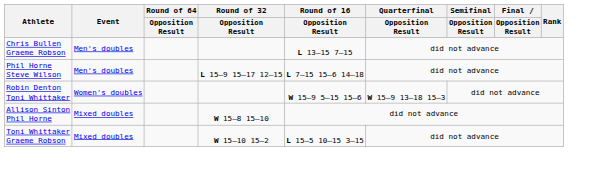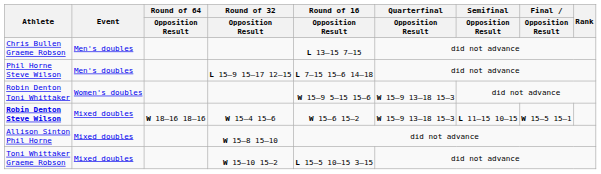+ row: Robin Denton Steve Wilson | Mixed doubles | W 18–16 18–16 | W 15–4 15–6 | W 15–6 15–2 | W 15–9 13–18 15–3 | L 11–15 10–15 | W 15–5 15–1
